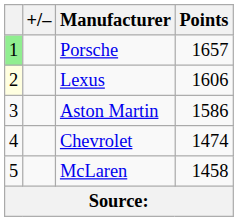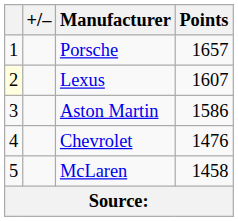Porsche | column 1: lightgreen background -> no background
Lexus | Points: 1606 -> 1607
Chevrolet | Points: 1474 -> 1476
